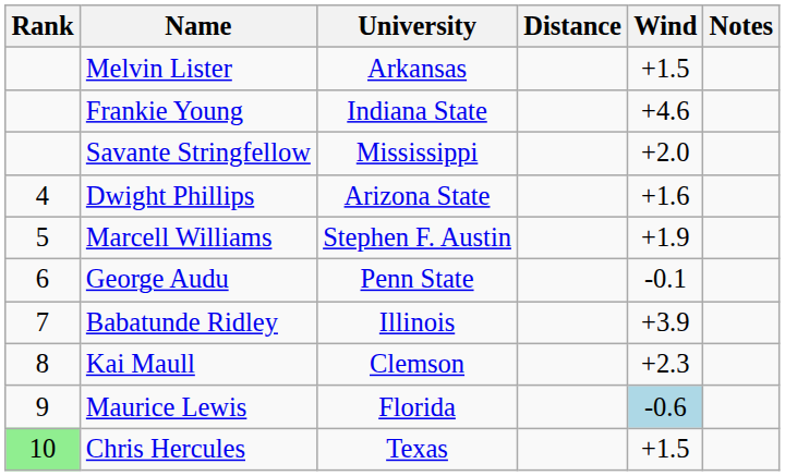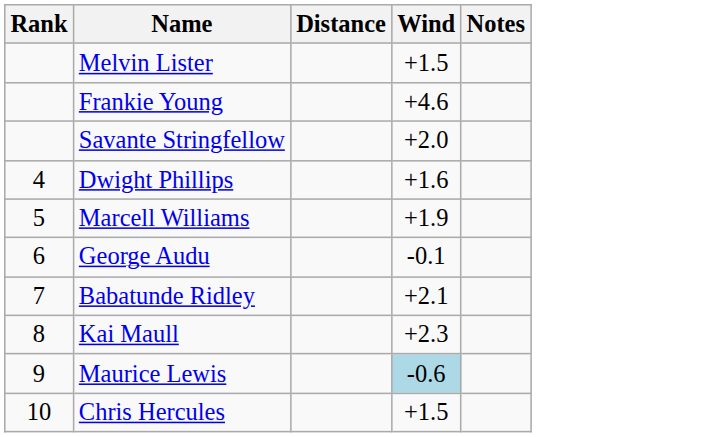- column: University | Arkansas | Indiana State | Mississippi | Arizona State | Stephen F. Austin | Penn State | Illinois | Clemson | Florida | Texas
Babatunde Ridley | Wind: +3.9 -> +2.1
Chris Hercules | Rank: lightgreen background -> no background
